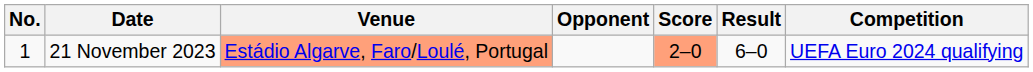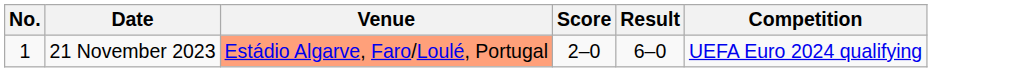- column: Opponent
21 November 2023 | Score: lightsalmon background -> no background
